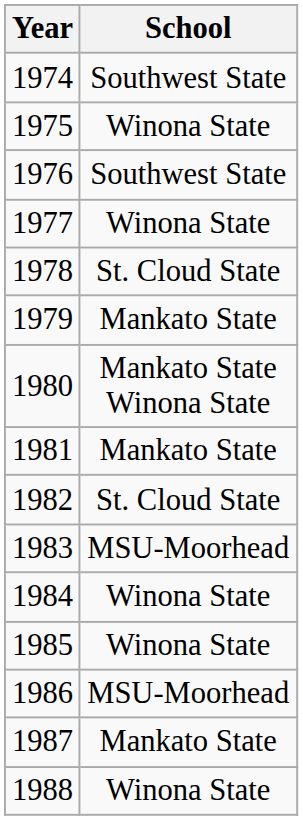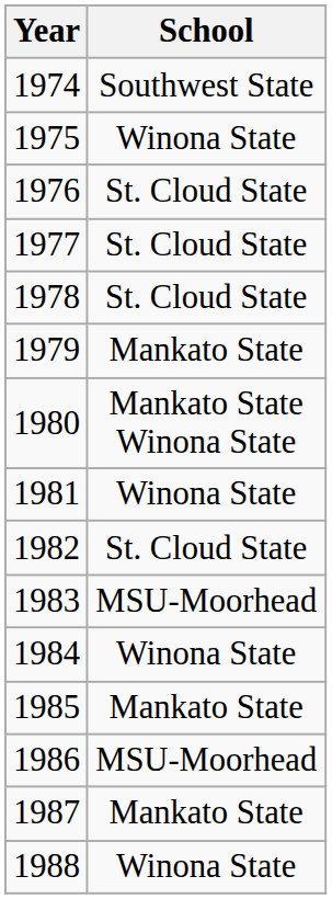1976 | School: Southwest State -> St. Cloud State
1977 | School: Winona State -> St. Cloud State
1981 | School: Mankato State -> Winona State
1985 | School: Winona State -> Mankato State
